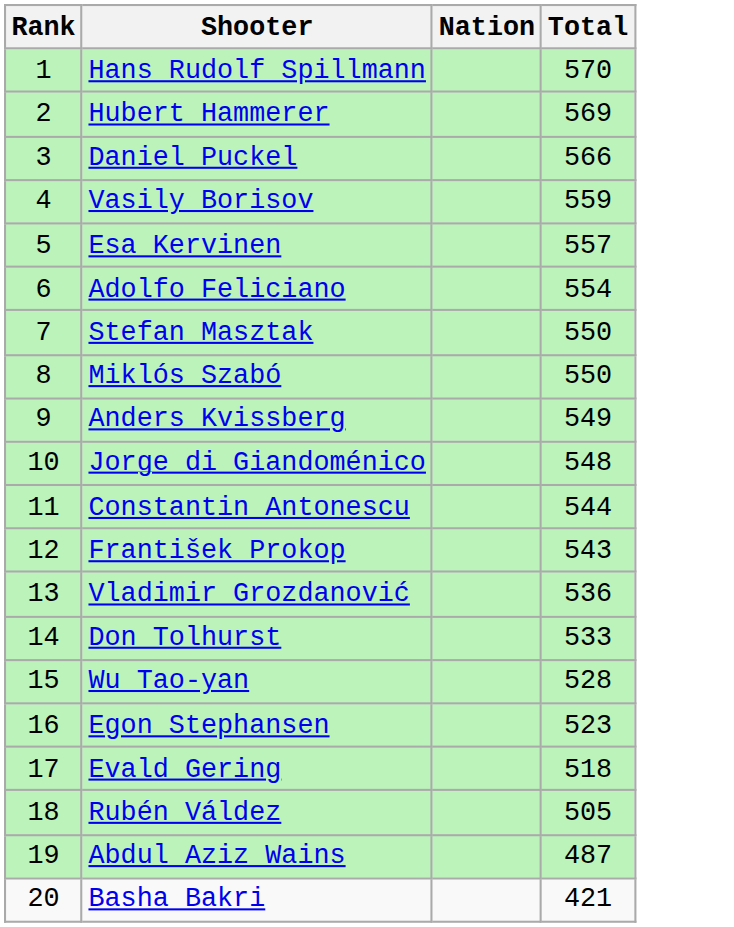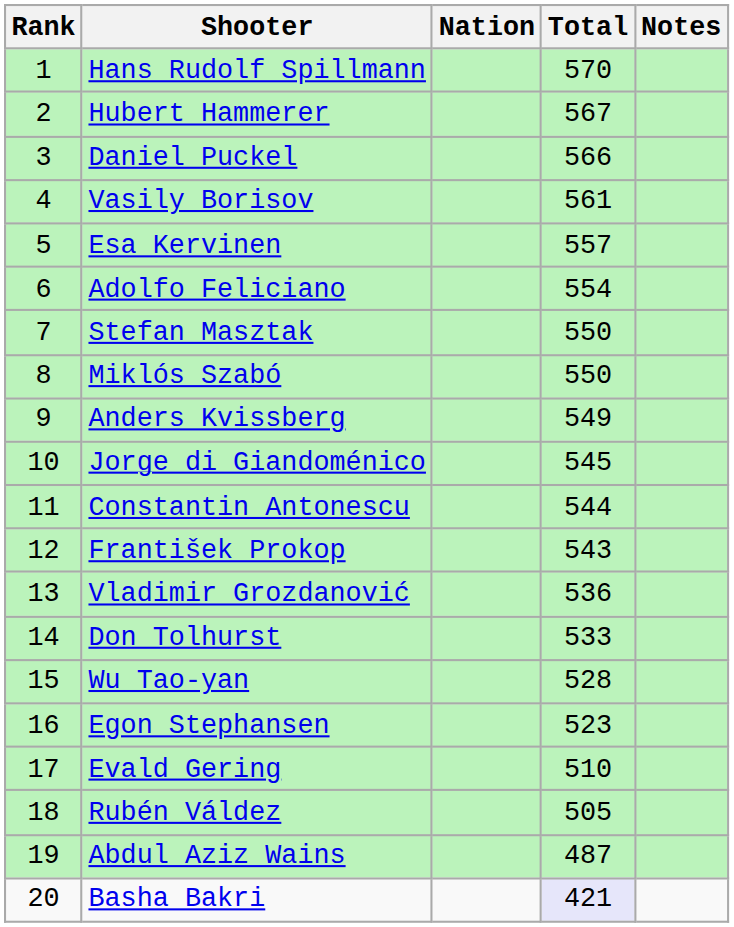+ column: Notes
Hubert Hammerer | Total: 569 -> 567
Vasily Borisov | Total: 559 -> 561
Jorge di Giandoménico | Total: 548 -> 545
Evald Gering | Total: 518 -> 510
Basha Bakri | Total: no background -> lavender background
